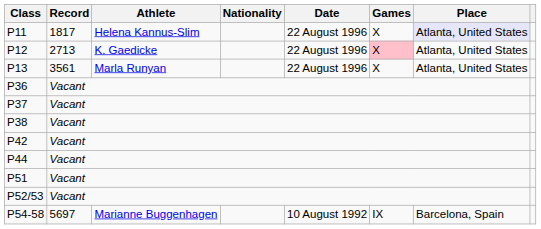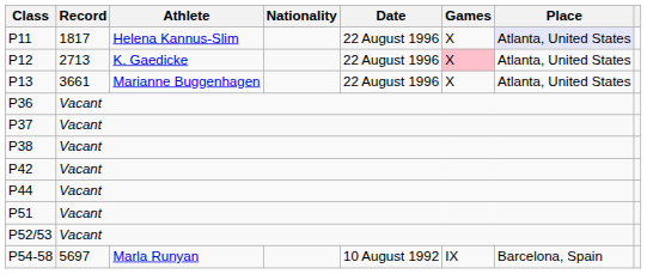P13 | Record: 3561 -> 3661
P13 | Athlete: Marla Runyan -> Marianne Buggenhagen
P54-58 | Athlete: Marianne Buggenhagen -> Marla Runyan
